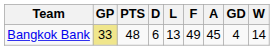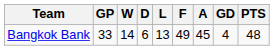columns swapped: W <-> PTS
Bangkok Bank | GP: khaki background -> no background
